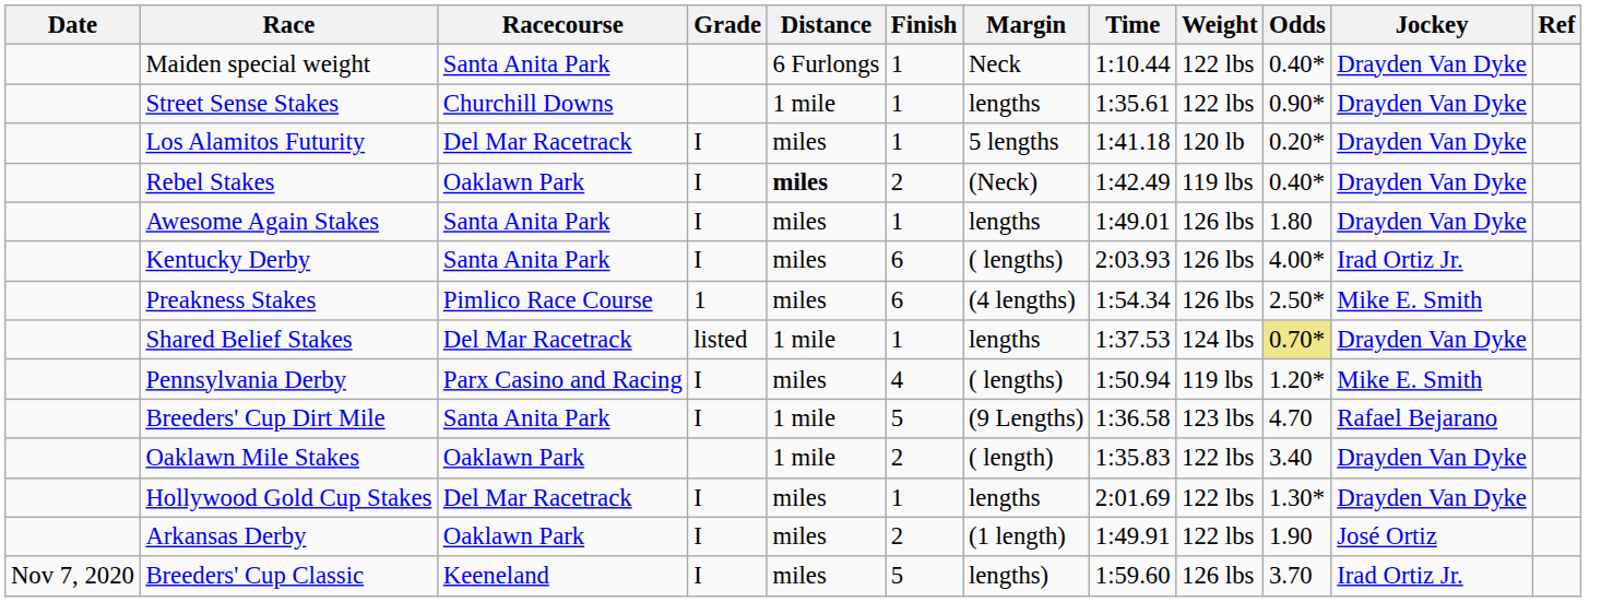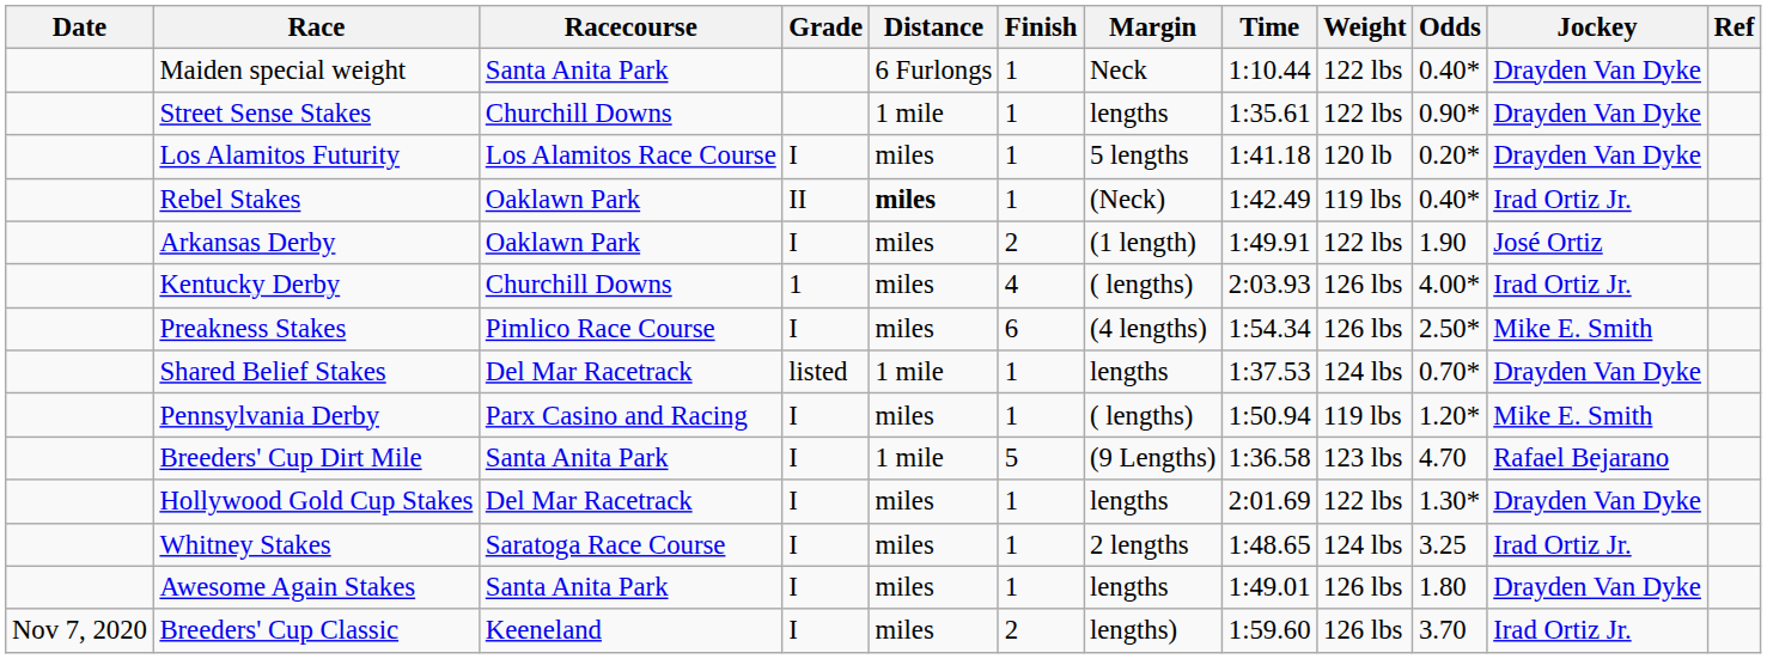Los Alamitos Futurity | Racecourse: Del Mar Racetrack -> Los Alamitos Race Course
Rebel Stakes | Grade: I -> II
Rebel Stakes | Finish: 2 -> 1
Rebel Stakes | Jockey: Drayden Van Dyke -> Irad Ortiz Jr.
rows swapped: Arkansas Derby <-> Awesome Again Stakes
Kentucky Derby | Racecourse: Santa Anita Park -> Churchill Downs
Kentucky Derby | Grade: I -> 1
Kentucky Derby | Finish: 6 -> 4
Preakness Stakes | Grade: 1 -> I
Shared Belief Stakes | Odds: khaki background -> no background
Pennsylvania Derby | Finish: 4 -> 1
- row: Oaklawn Mile Stakes | Oaklawn Park | 1 mile | 2 | ( length) | 1:35.83 | 122 lbs | 3.40 | Drayden Van Dyke
+ row: Whitney Stakes | Saratoga Race Course | I | miles | 1 | 2 lengths | 1:48.65 | 124 lbs | 3.25 | Irad Ortiz Jr.
Breeders' Cup Classic | Finish: 5 -> 2
